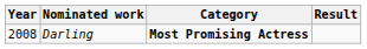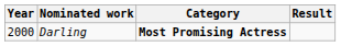Darling | Year: 2008 -> 2000
